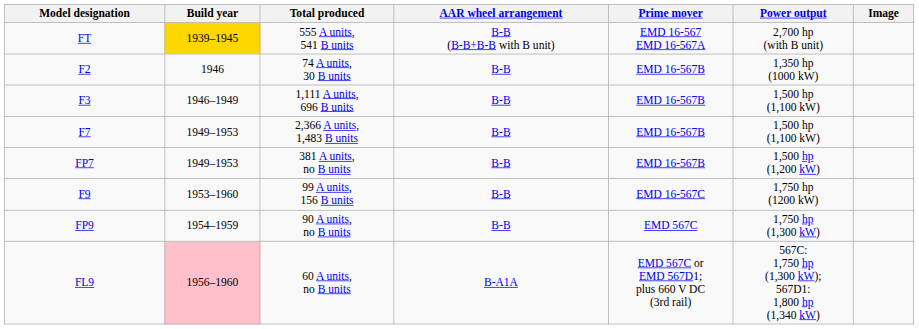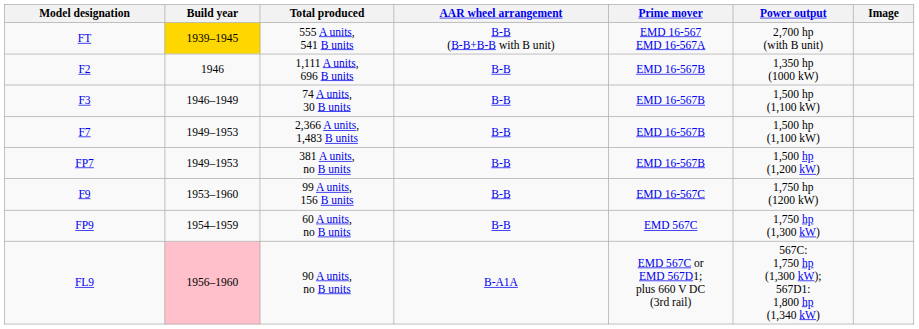F2 | Total produced: 74 A units, 30 B units -> 1,111 A units, 696 B units
F3 | Total produced: 1,111 A units, 696 B units -> 74 A units, 30 B units
FP9 | Total produced: 90 A units, no B units -> 60 A units, no B units
FL9 | Total produced: 60 A units, no B units -> 90 A units, no B units
